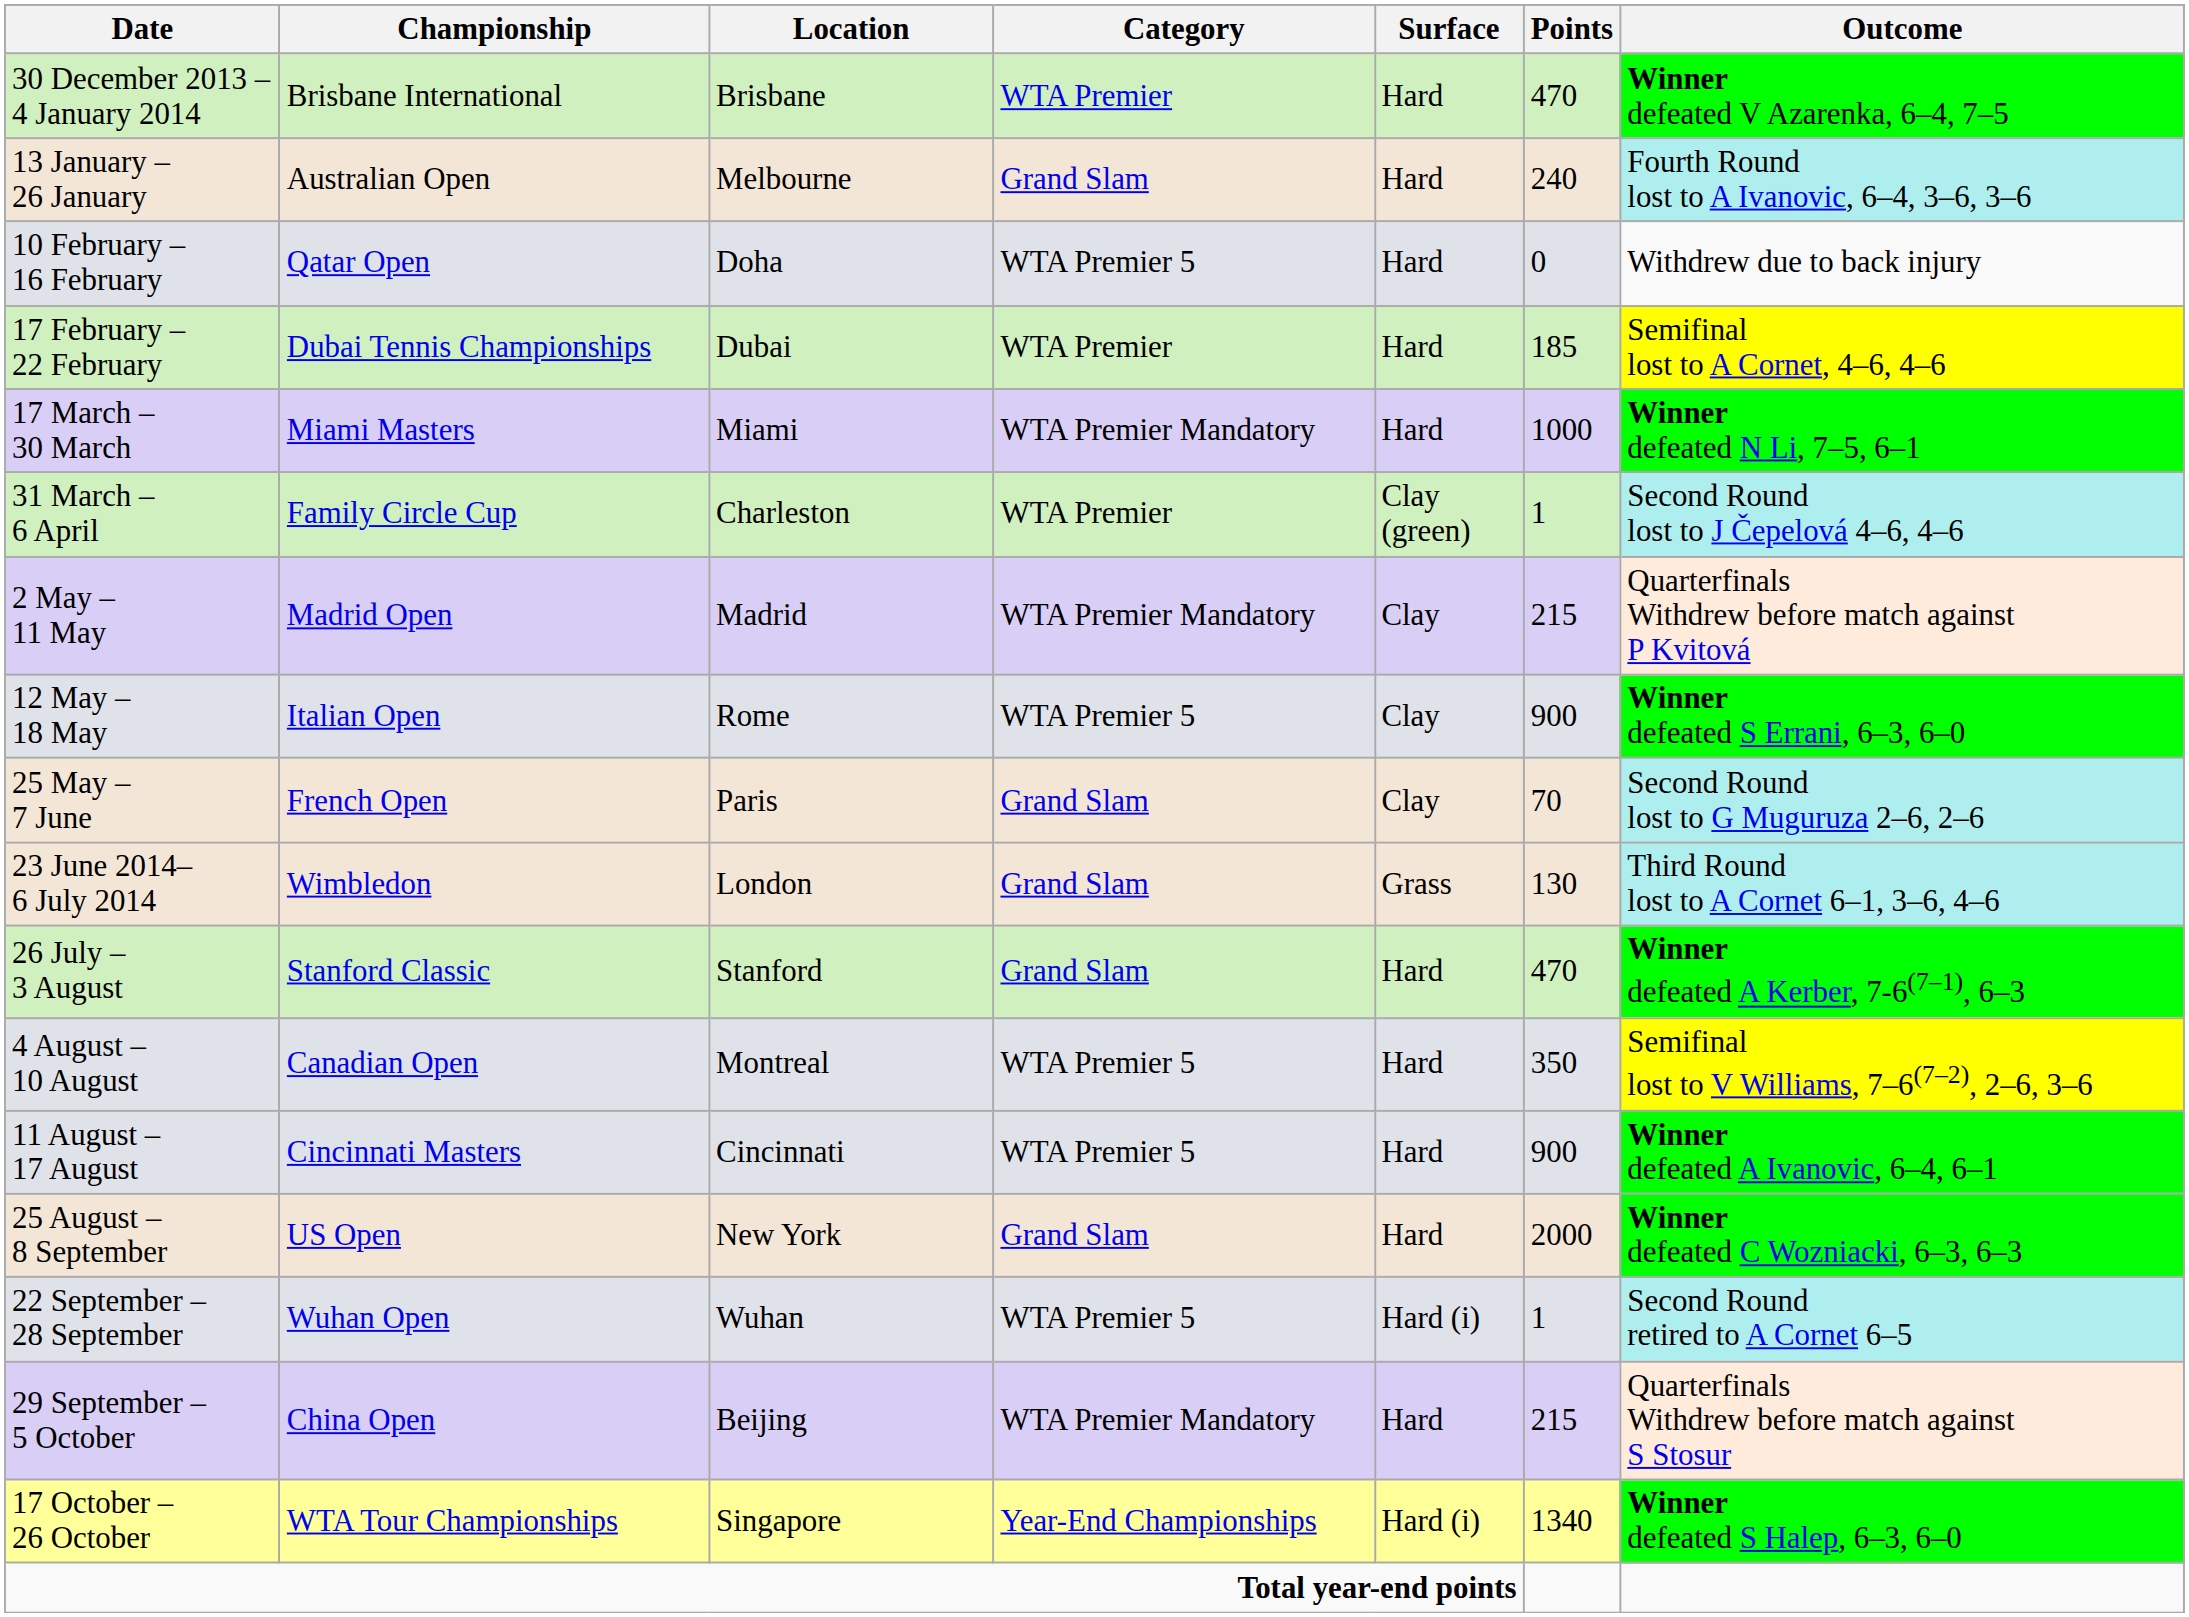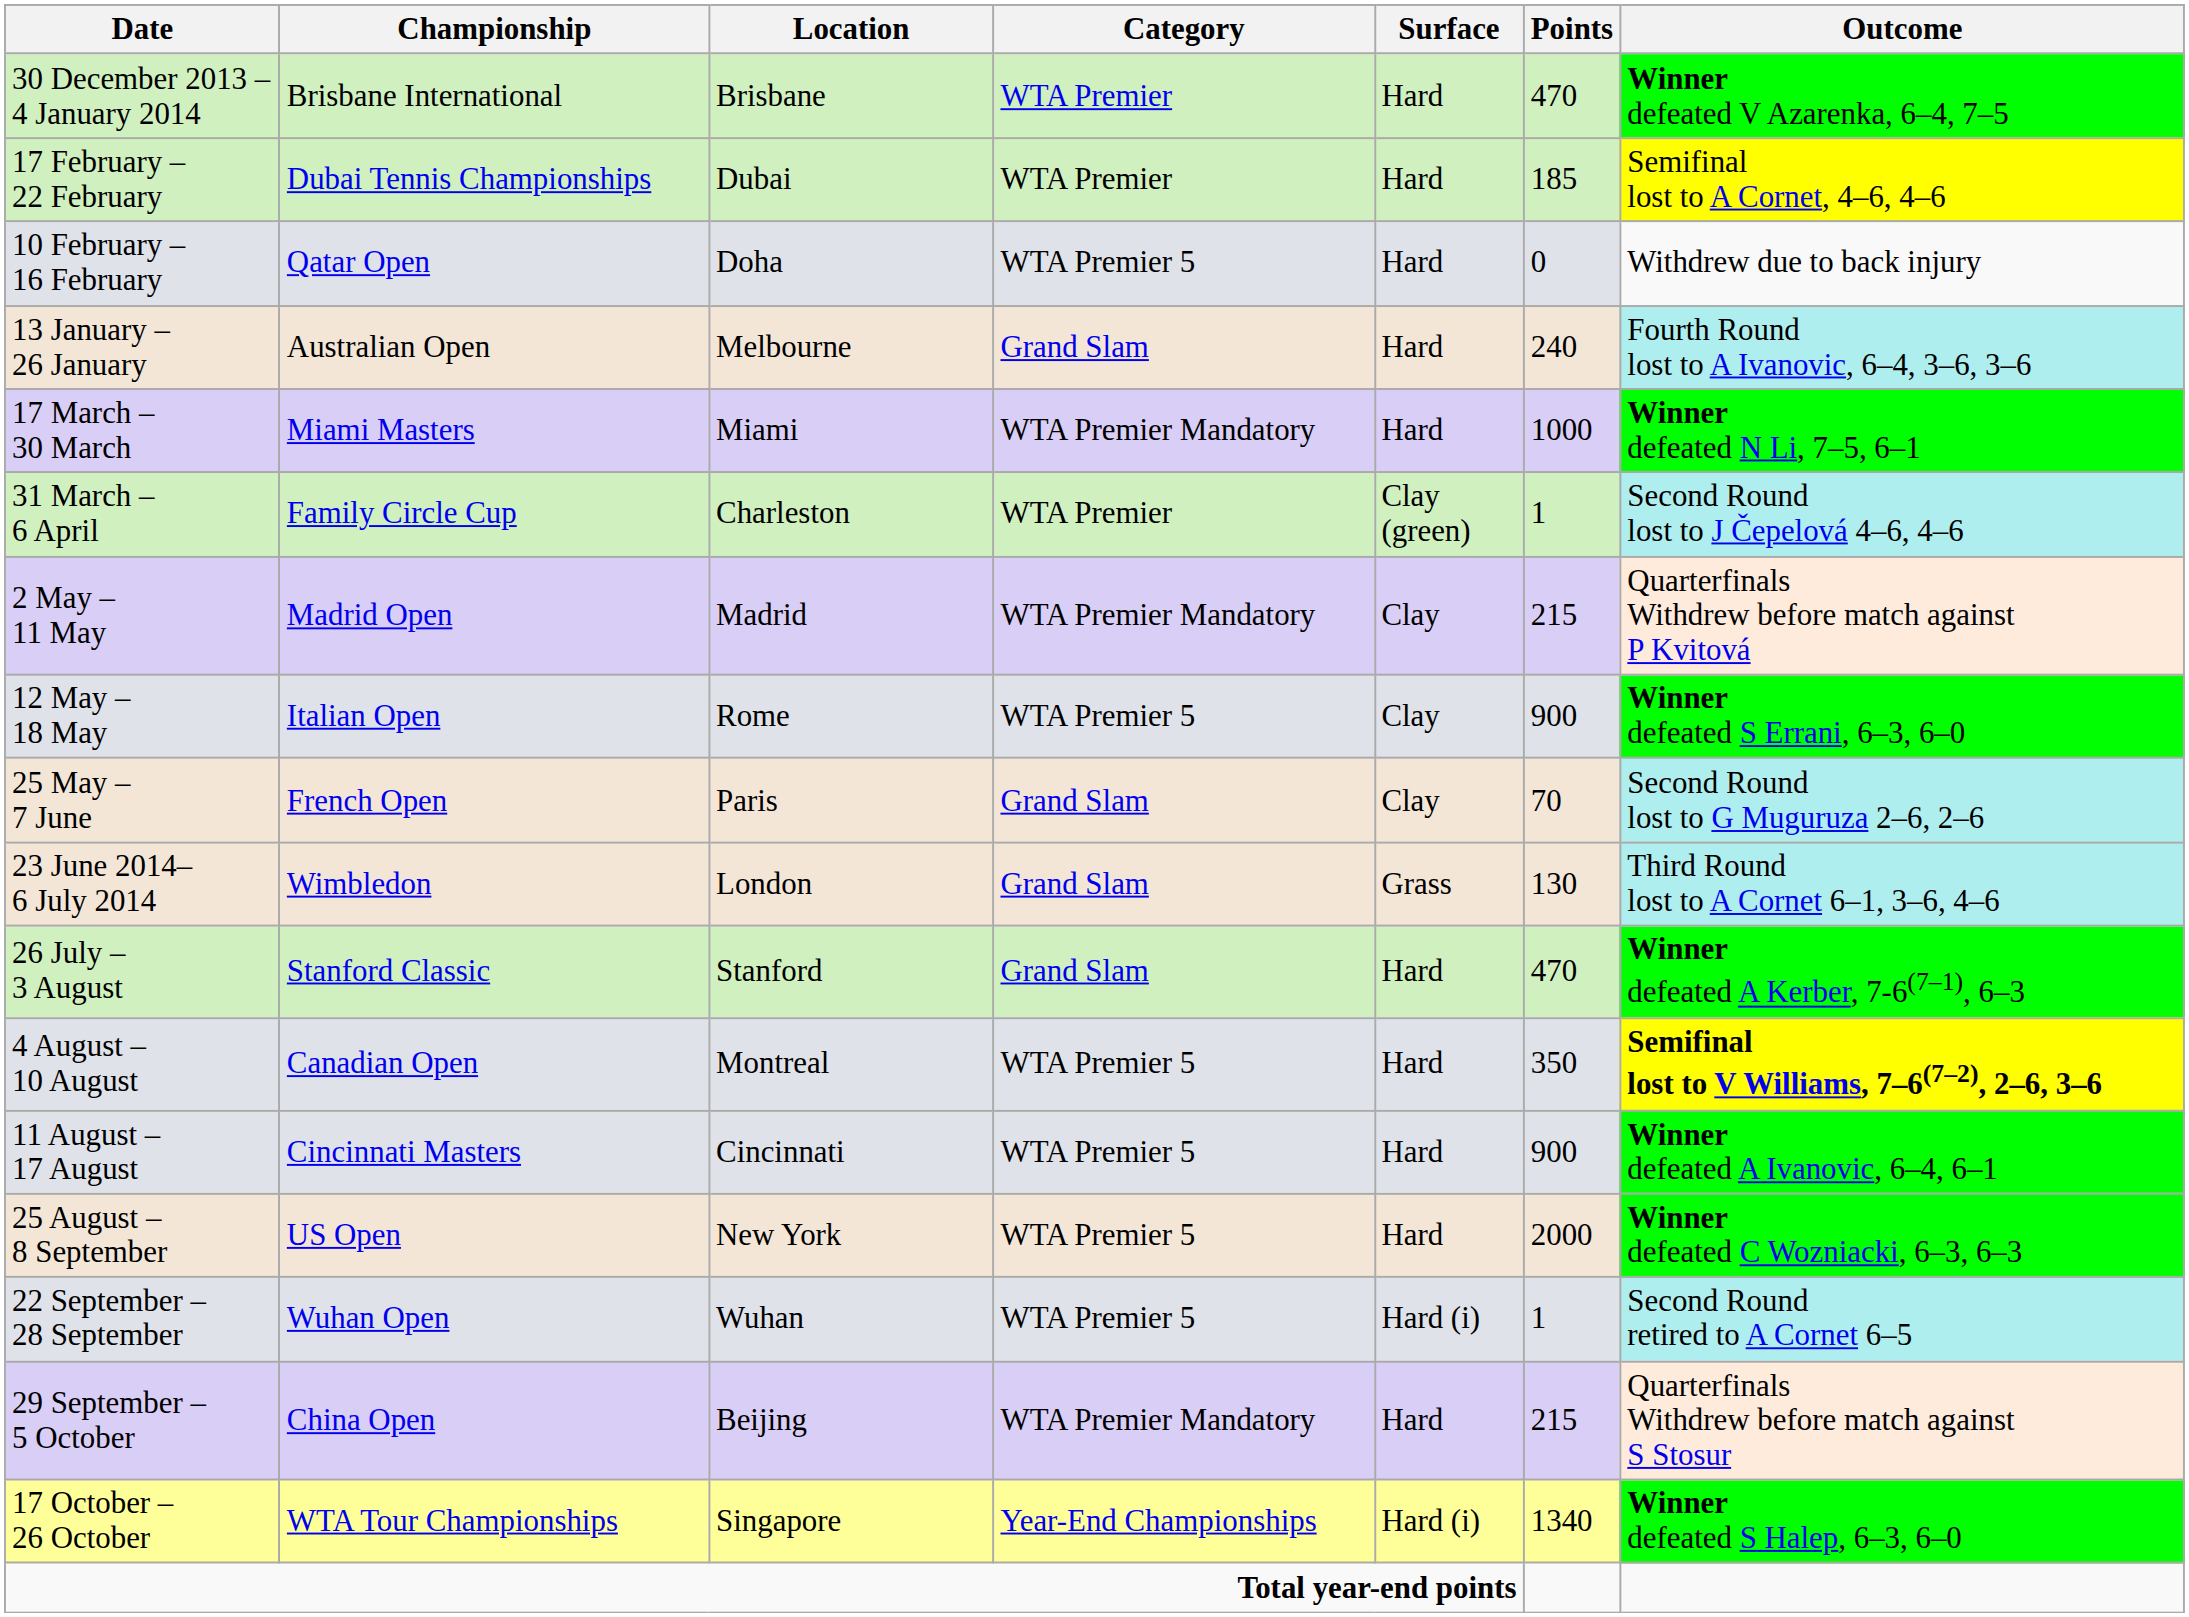rows swapped: 13 January – 26 January <-> 17 February – 22 February
4 August – 10 August | Outcome: normal -> bold
25 August – 8 September | Category: Grand Slam -> WTA Premier 5
